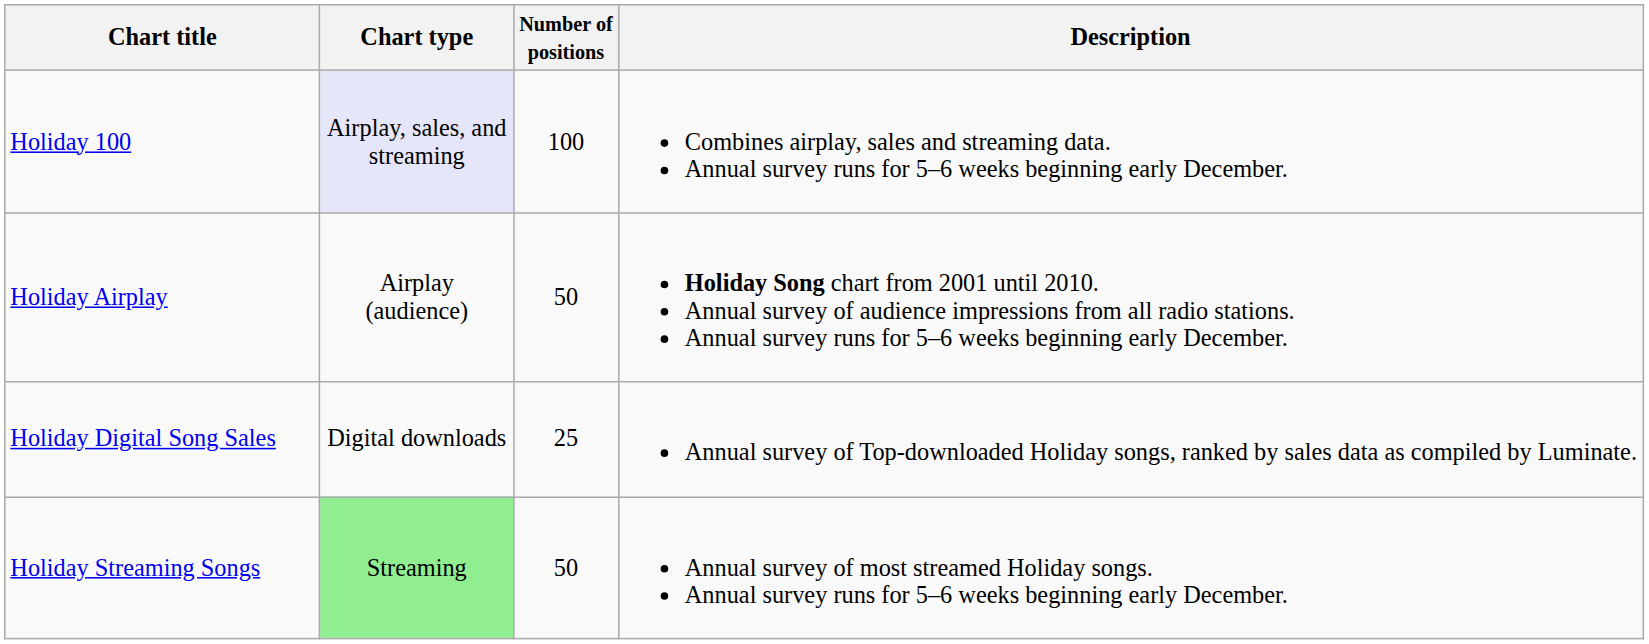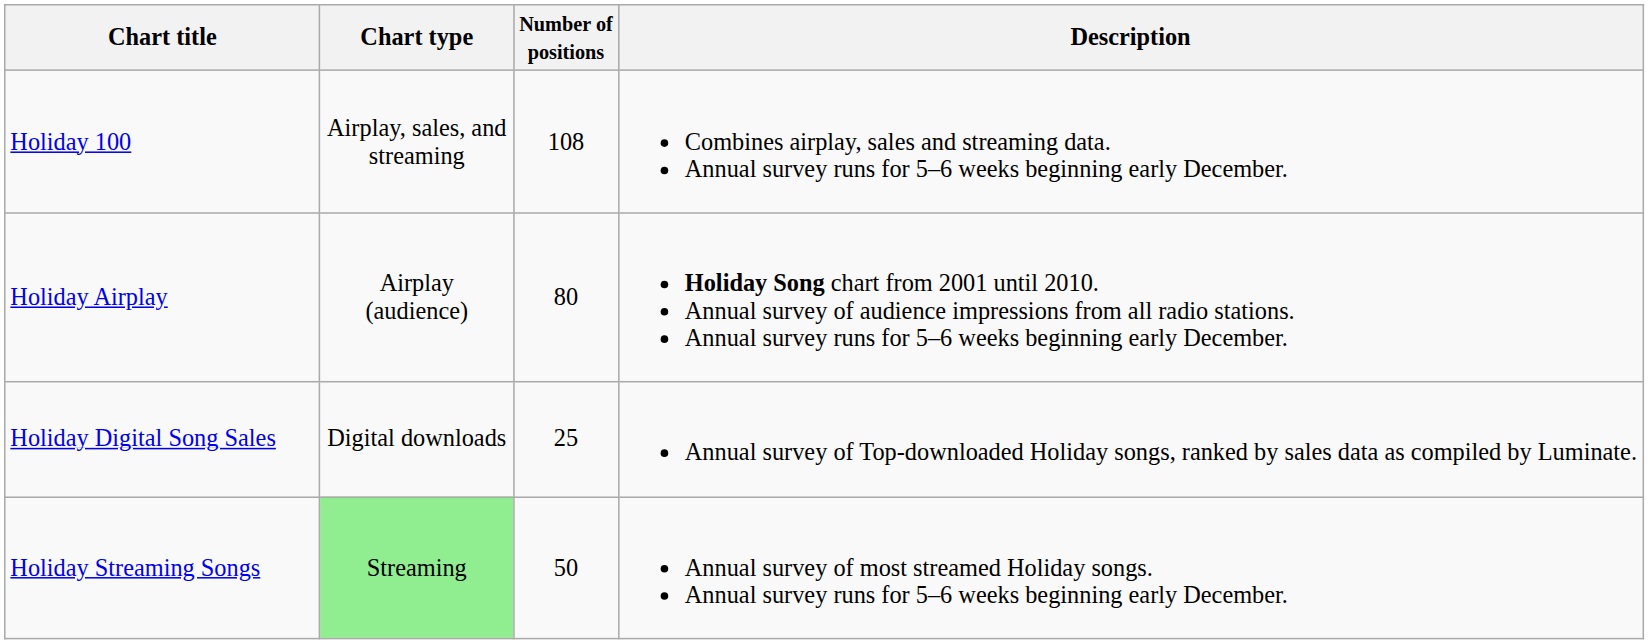Holiday 100 | Chart type: lavender background -> no background
Holiday 100 | Number of positions: 100 -> 108
Holiday Airplay | Number of positions: 50 -> 80
